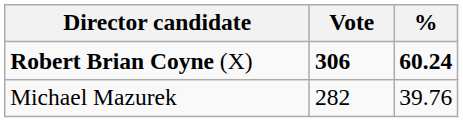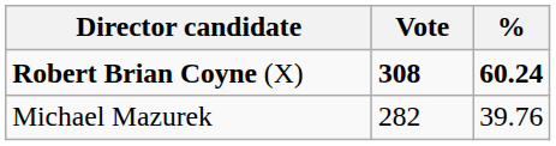Robert Brian Coyne (X) | Vote: 306 -> 308
